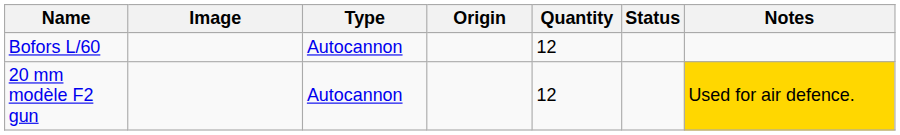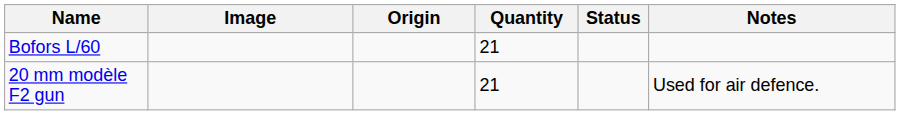- column: Type | Autocannon | Autocannon
Bofors L/60 | Quantity: 12 -> 21
20 mm modèle F2 gun | Quantity: 12 -> 21
20 mm modèle F2 gun | Notes: gold background -> no background
